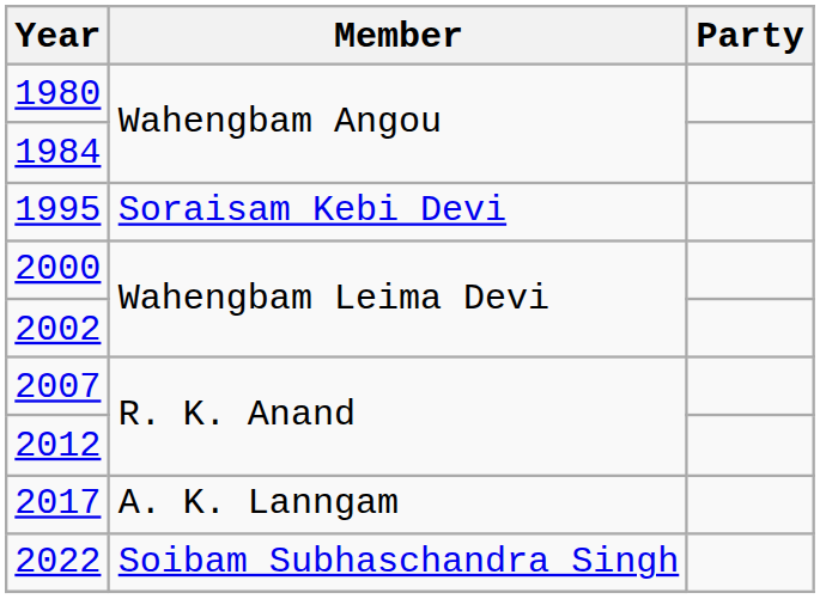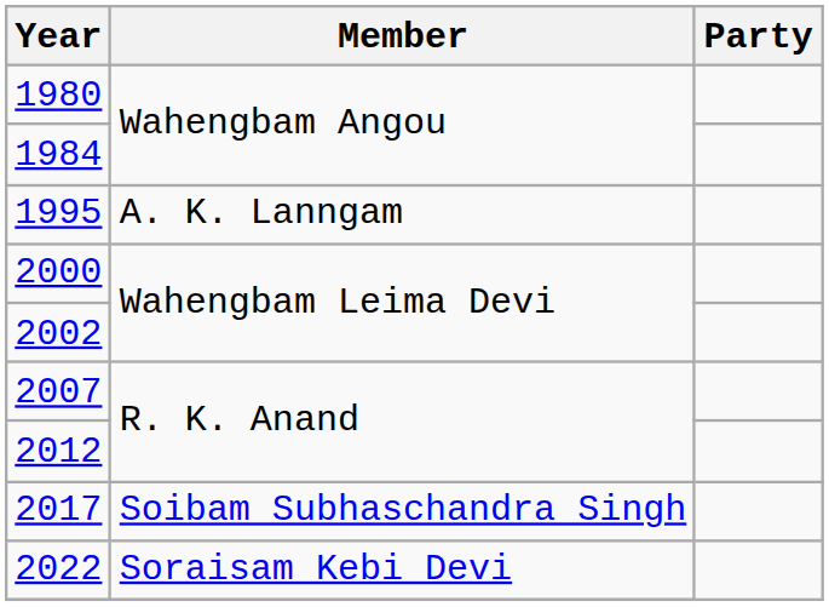1995 | Member: Soraisam Kebi Devi -> A. K. Lanngam
2017 | Member: A. K. Lanngam -> Soibam Subhaschandra Singh
2022 | Member: Soibam Subhaschandra Singh -> Soraisam Kebi Devi
